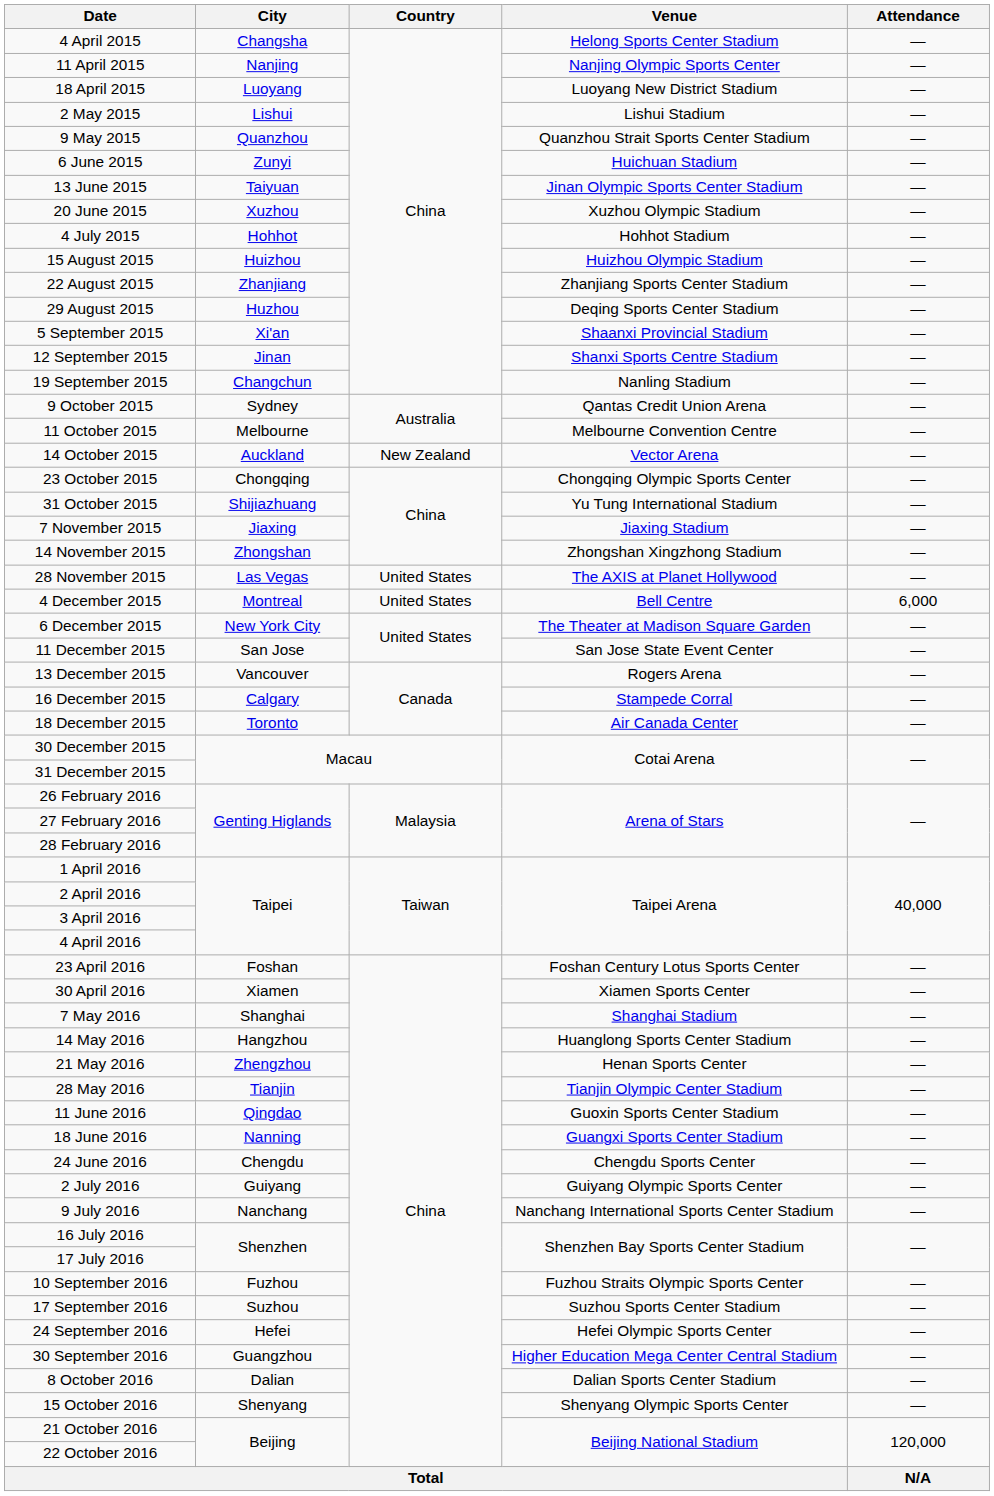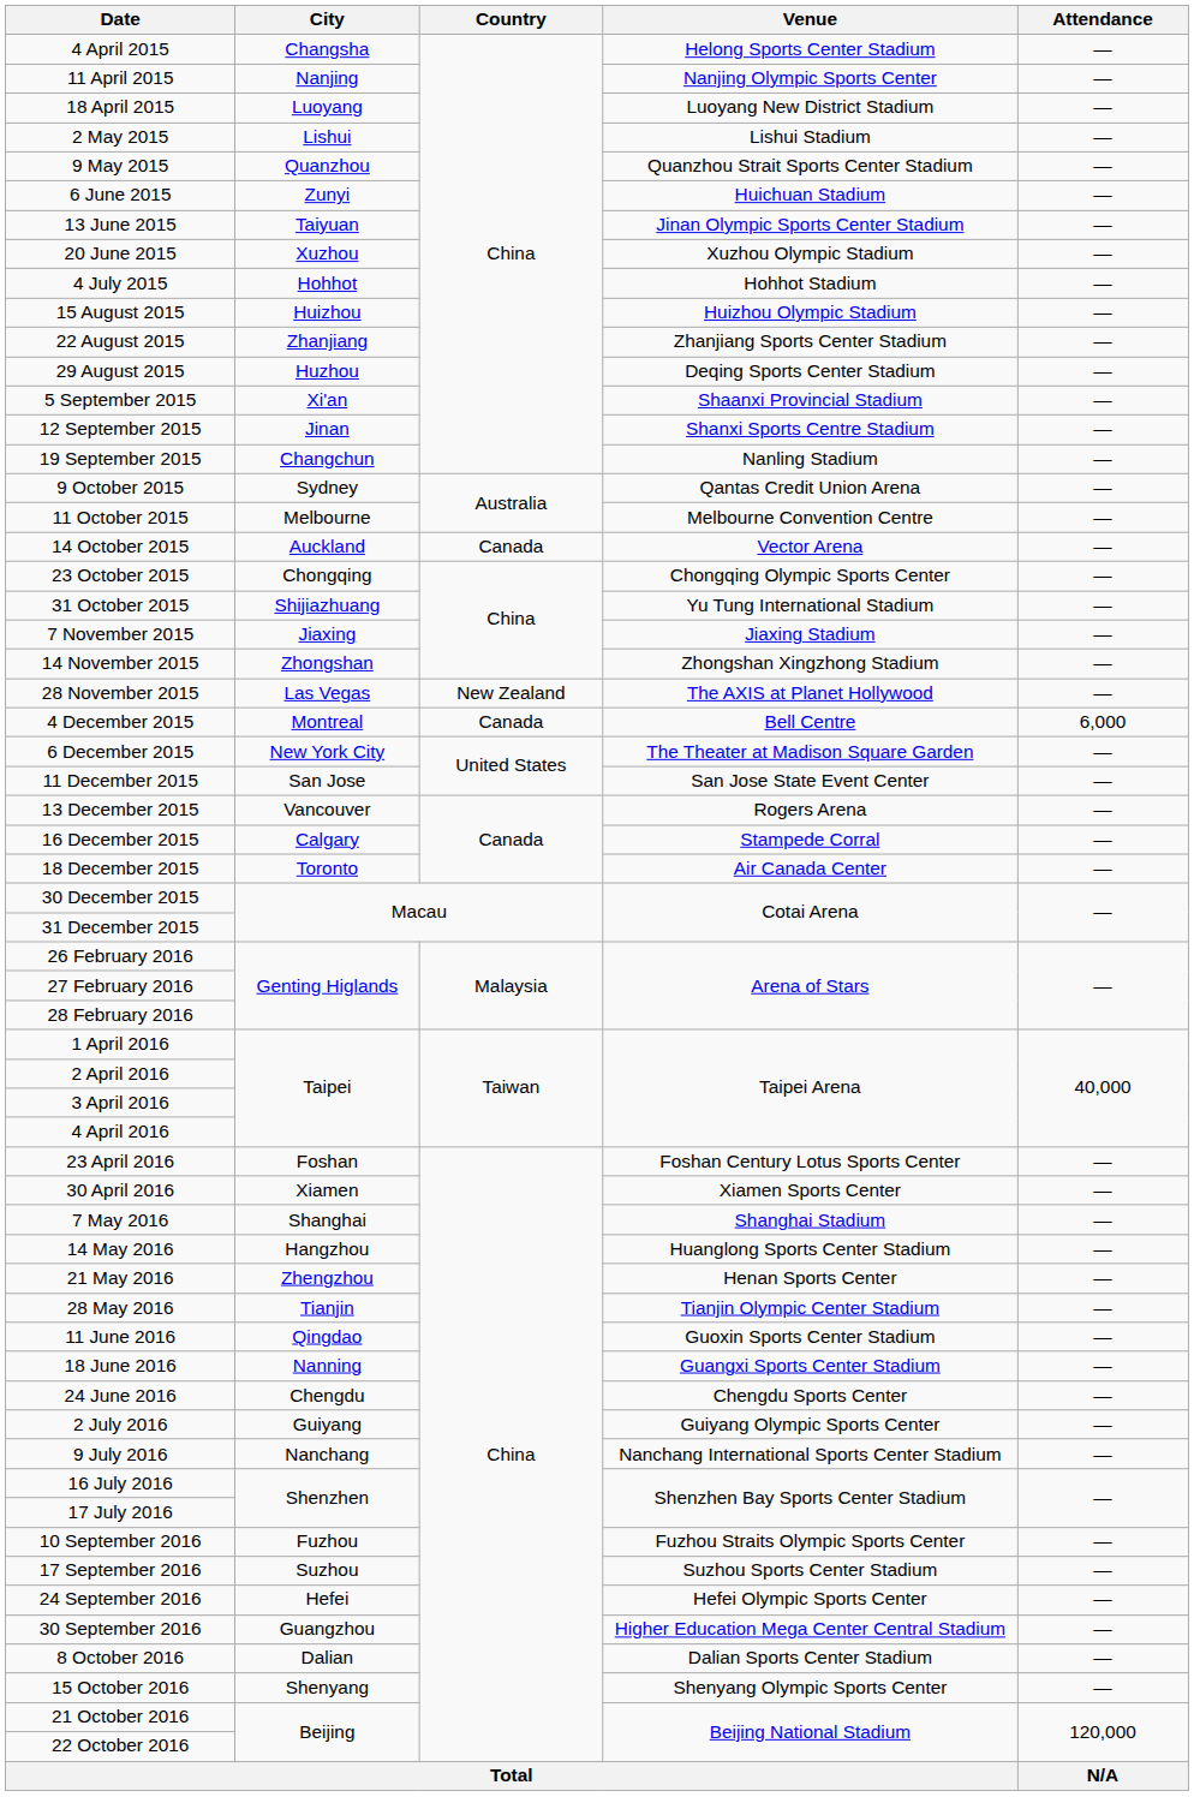14 October 2015 | Country: New Zealand -> Canada
28 November 2015 | Country: United States -> New Zealand
4 December 2015 | Country: United States -> Canada
